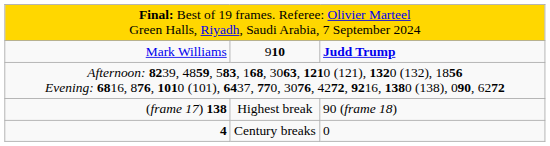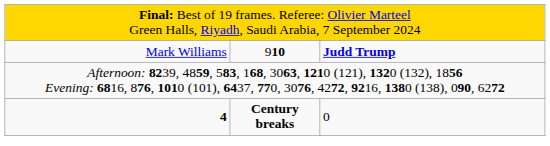- row: (frame 17) 138 | Highest break | 90 (frame 18)
4 | column 2: normal -> bold
